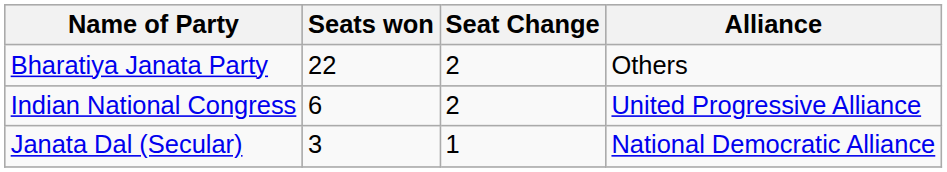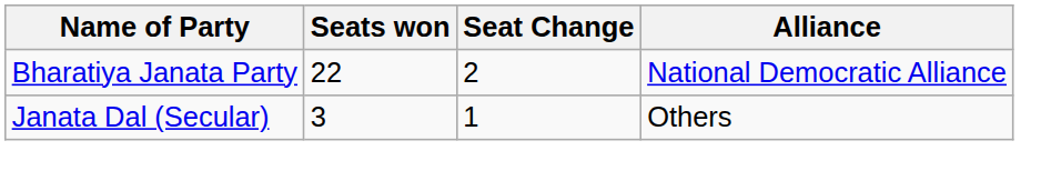Bharatiya Janata Party | Alliance: Others -> National Democratic Alliance
- row: Indian National Congress | 6 | 2 | United Progressive Alliance
Janata Dal (Secular) | Alliance: National Democratic Alliance -> Others
